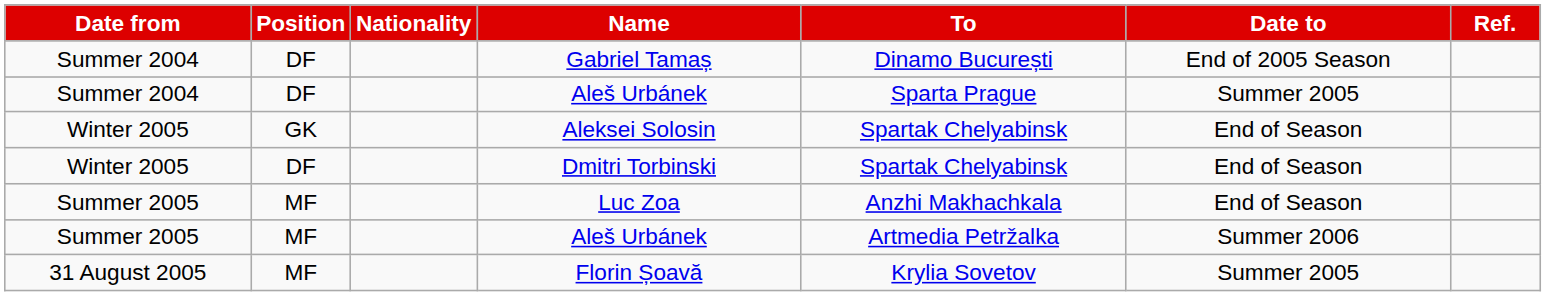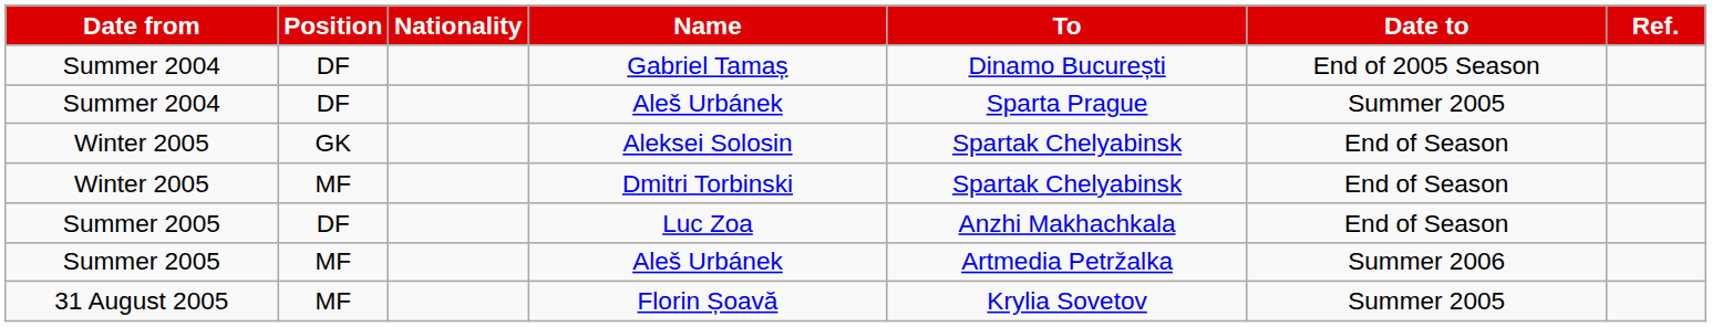Dmitri Torbinski | Position: DF -> MF
Luc Zoa | Position: MF -> DF
